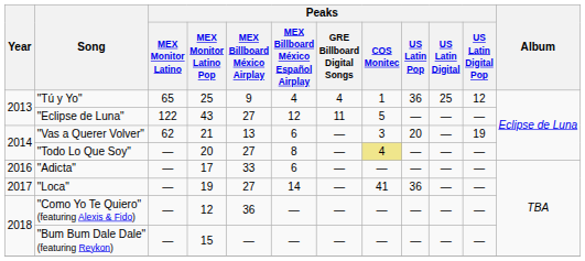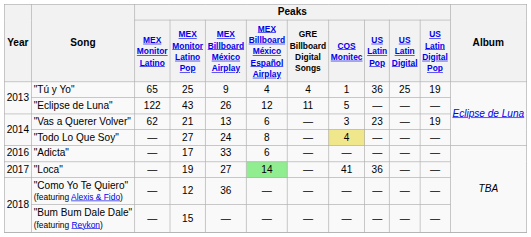"Tú y Yo" | Peaks / US Latin Digital Pop: 12 -> 19
"Eclipse de Luna" | Peaks / MEX Billboard México Airplay: 27 -> 26
"Vas a Querer Volver" | Peaks / US Latin Pop: 20 -> 23
"Todo Lo Que Soy" | Peaks / MEX Monitor Latino Pop: 20 -> 27
"Todo Lo Que Soy" | Peaks / MEX Billboard México Airplay: 27 -> 24
"Loca" | Peaks / MEX Billboard México Español Airplay: no background -> lightgreen background
